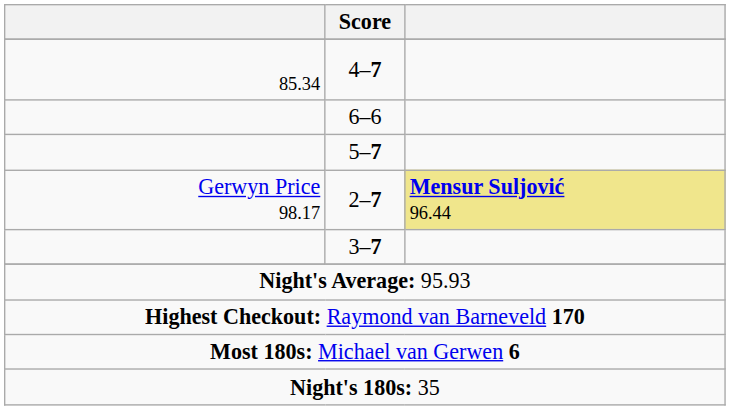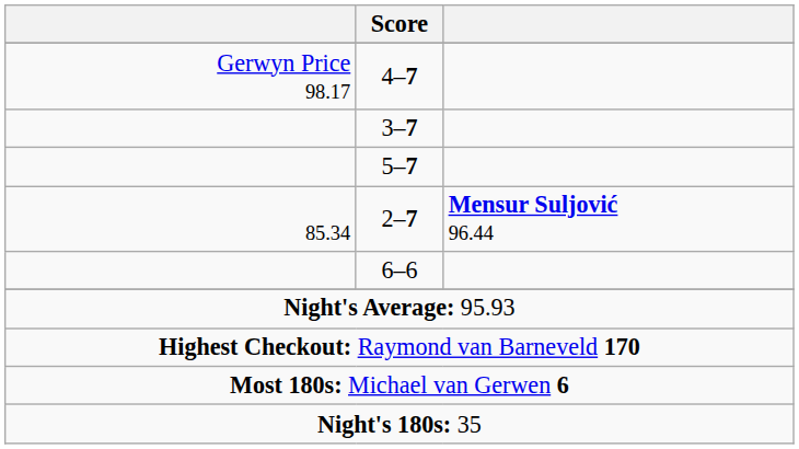4–7 | column 1: 85.34 -> Gerwyn Price 98.17
rows swapped: 6–6 <-> 3–7
2–7 | column 1: Gerwyn Price 98.17 -> 85.34
2–7 | column 3: khaki background -> no background
